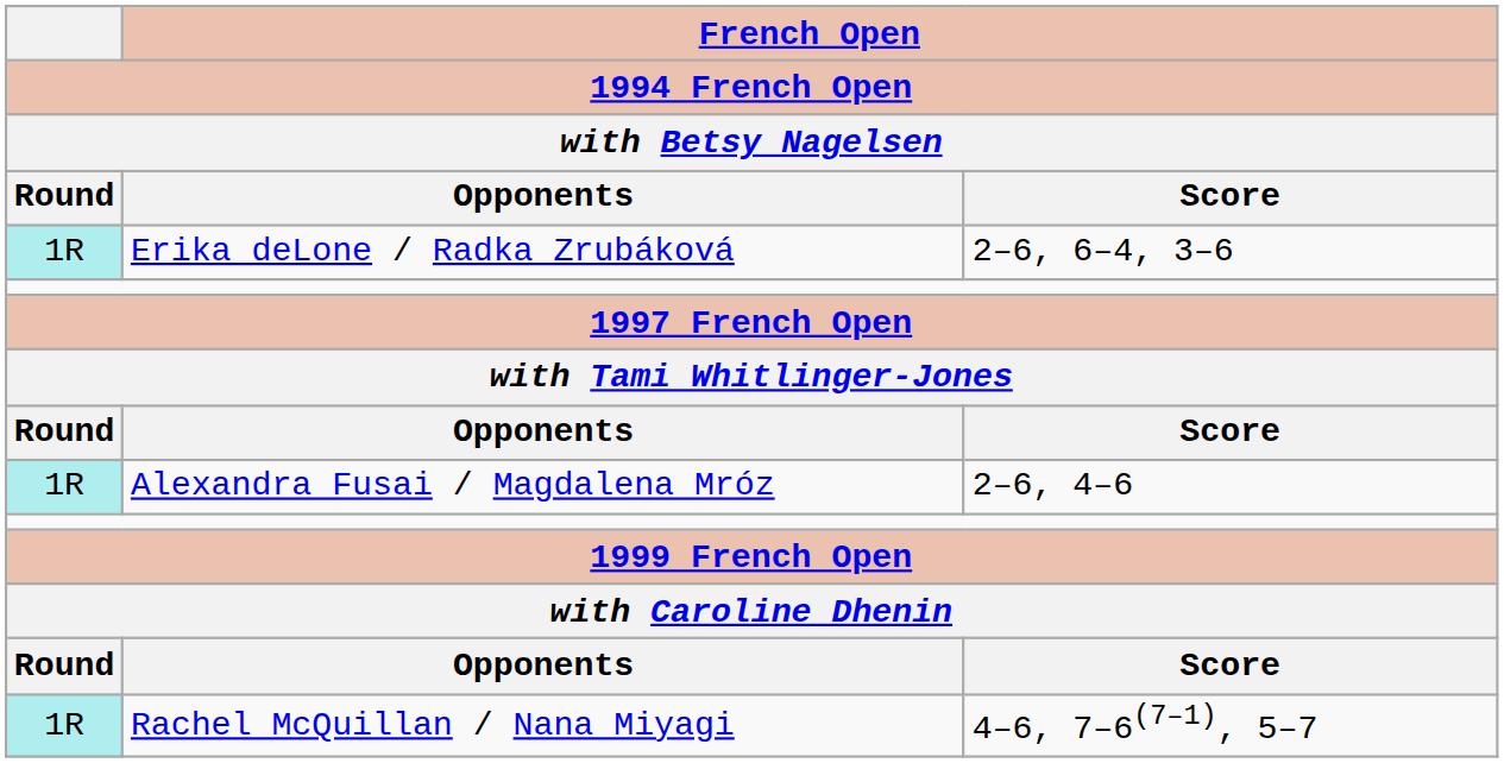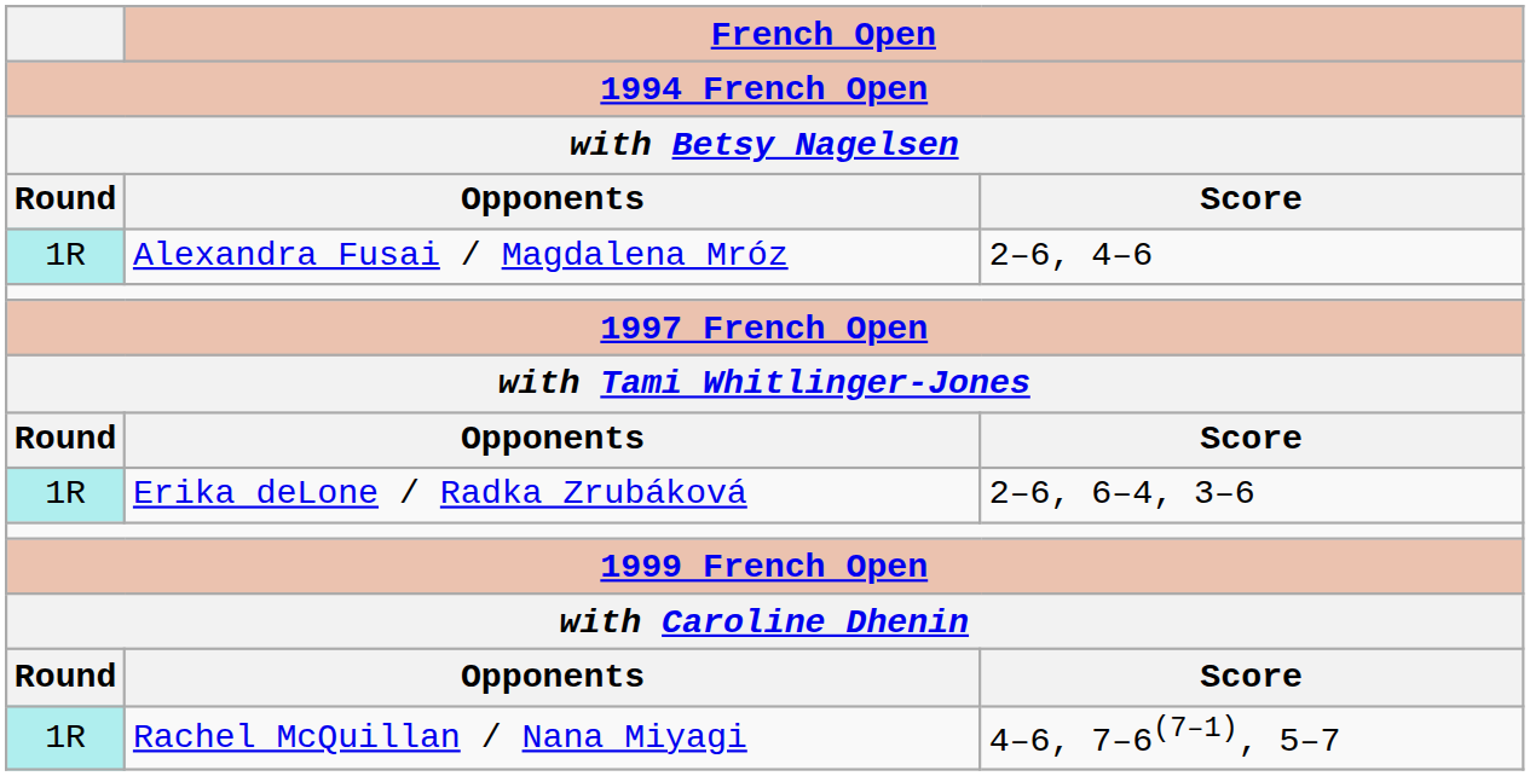rows swapped: Alexandra Fusai / Magdalena Mróz <-> Erika deLone / Radka Zrubáková
